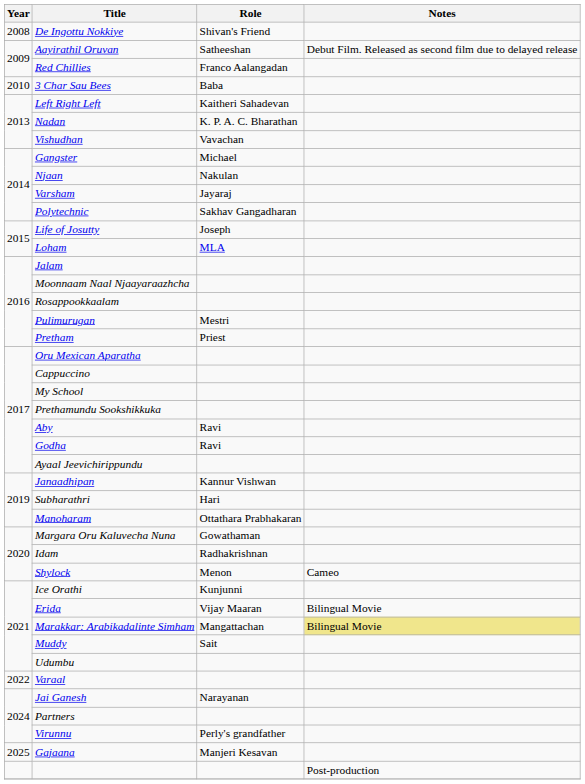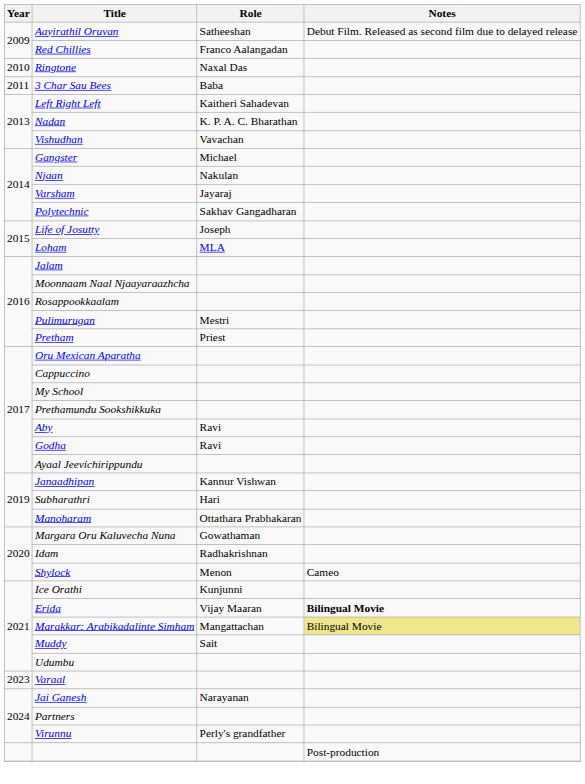- row: 2008 | De Ingottu Nokkiye | Shivan's Friend
+ row: 2010 | Ringtone | Naxal Das
3 Char Sau Bees | Year: 2010 -> 2011
Erida | Notes: normal -> bold
Varaal | Year: 2022 -> 2023
- row: 2025 | Gajaana | Manjeri Kesavan
